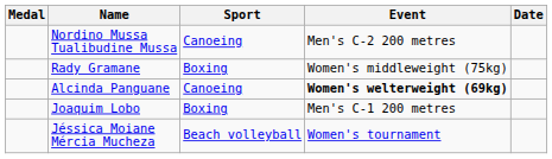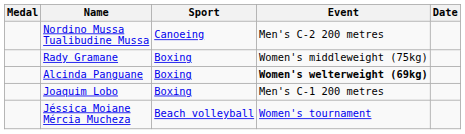Alcinda Panguane | Sport: Canoeing -> Boxing
